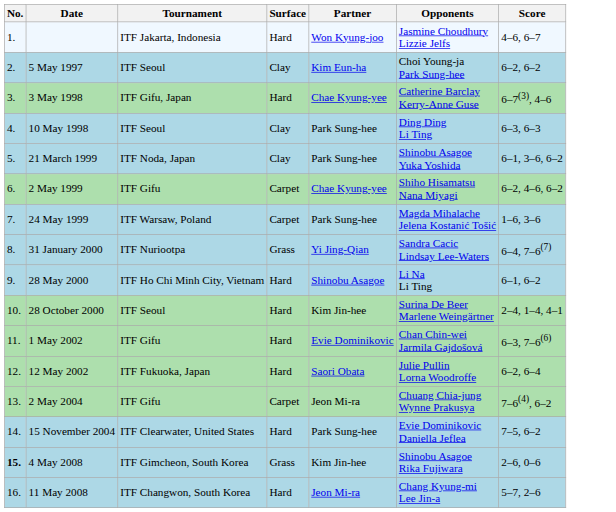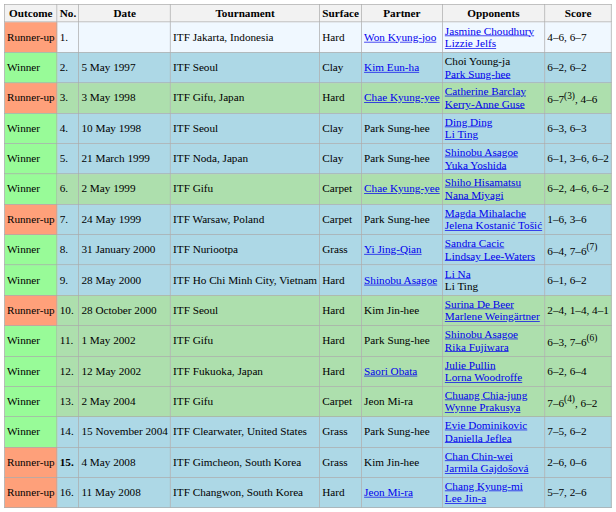+ column: Outcome | Runner-up | Winner | Runner-up | Winner | Winner | Winner | Runner-up | Winner | Winner | Runner-up | Winner | Winner | Winner | Winner | Runner-up | Runner-up
1 May 2002 | Partner: Evie Dominikovic -> Park Sung-hee
1 May 2002 | Opponents: Chan Chin-wei Jarmila Gajdošová -> Shinobu Asagoe Rika Fujiwara
15 November 2004 | Surface: Hard -> Grass
4 May 2008 | Opponents: Shinobu Asagoe Rika Fujiwara -> Chan Chin-wei Jarmila Gajdošová
